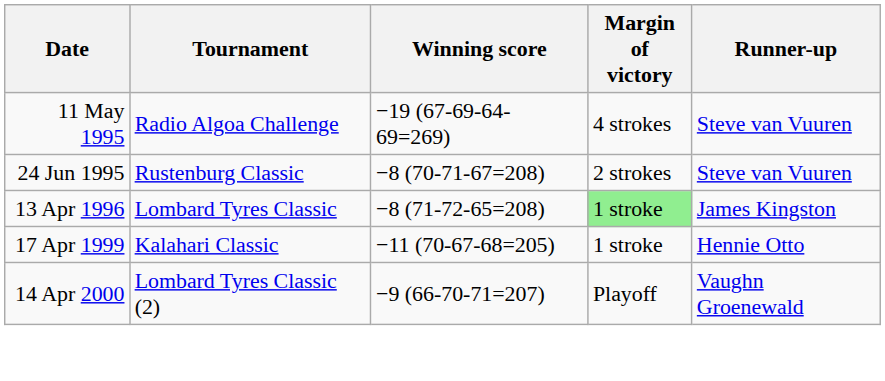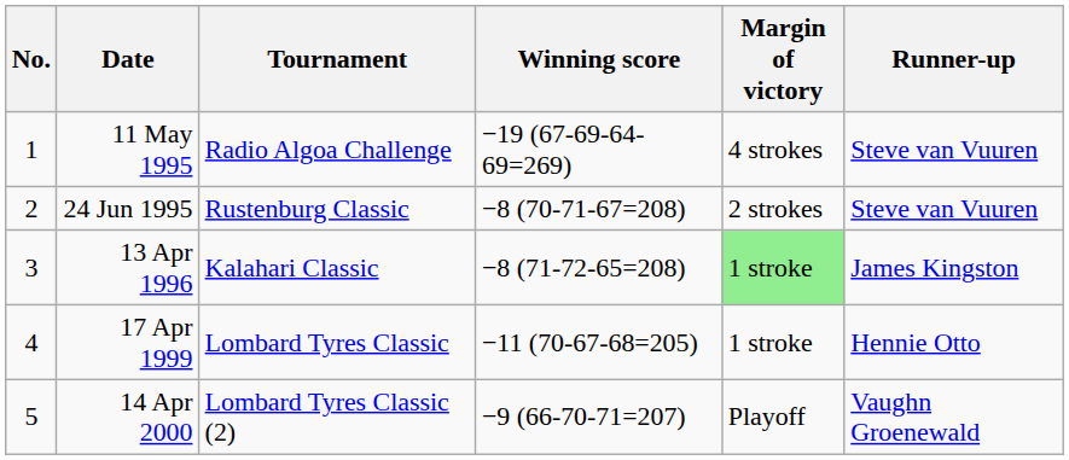+ column: No. | 1 | 2 | 3 | 4 | 5
13 Apr 1996 | Tournament: Lombard Tyres Classic -> Kalahari Classic
17 Apr 1999 | Tournament: Kalahari Classic -> Lombard Tyres Classic
